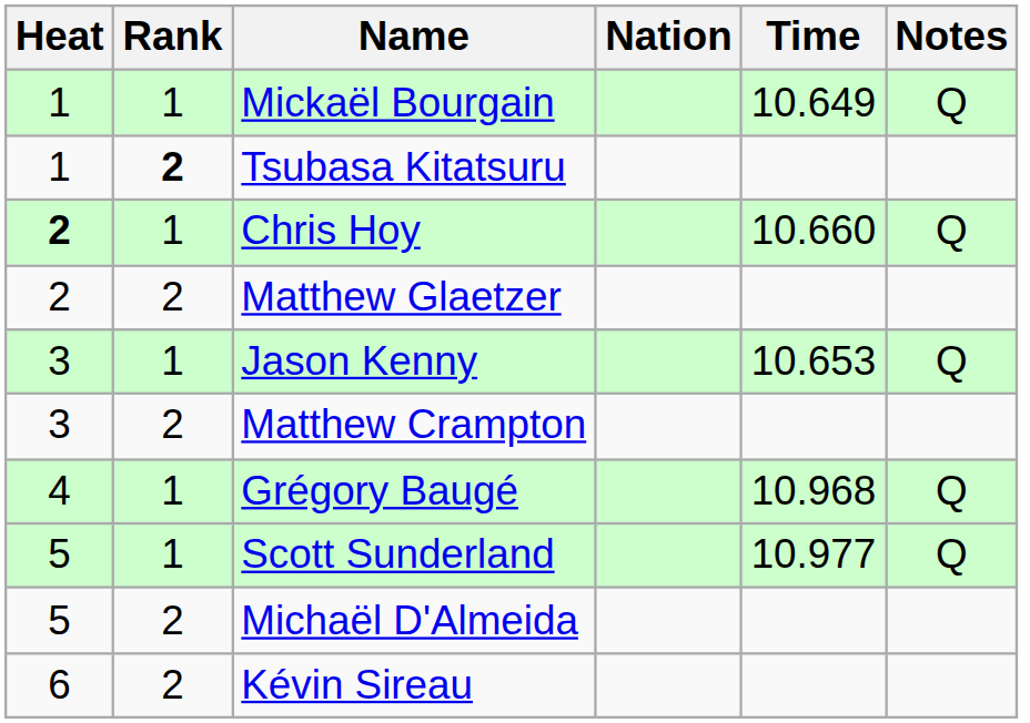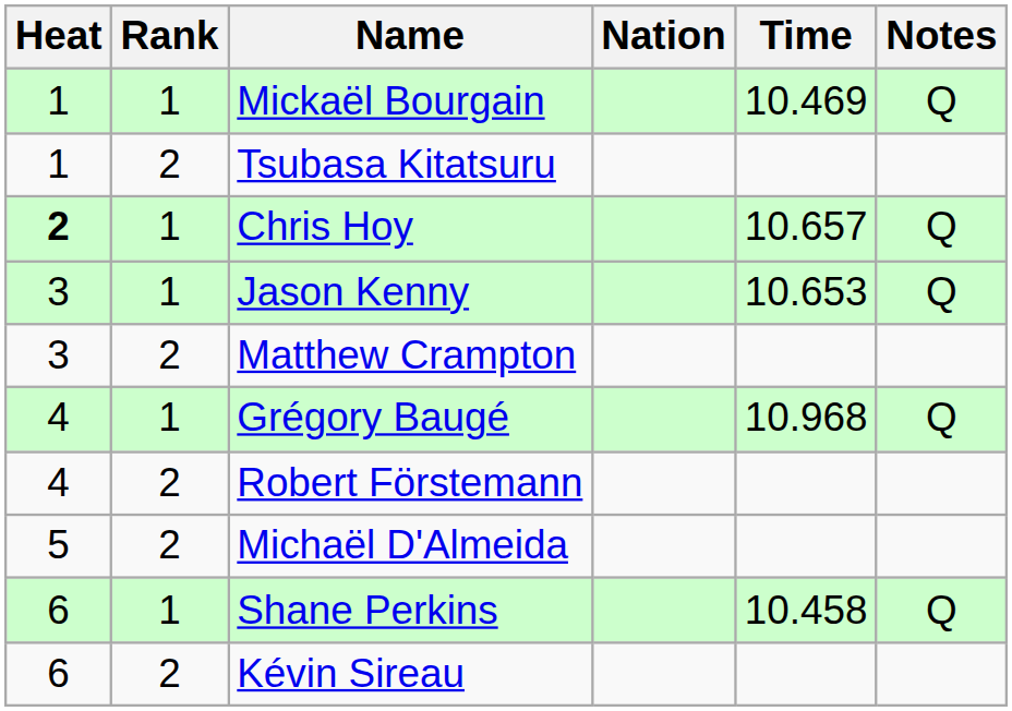Mickaël Bourgain | Time: 10.649 -> 10.469
Tsubasa Kitatsuru | Rank: bold -> normal
Chris Hoy | Time: 10.660 -> 10.657
- row: 2 | 2 | Matthew Glaetzer
+ row: 4 | 2 | Robert Förstemann
- row: 5 | 1 | Scott Sunderland | 10.977 | Q
+ row: 6 | 1 | Shane Perkins | 10.458 | Q
